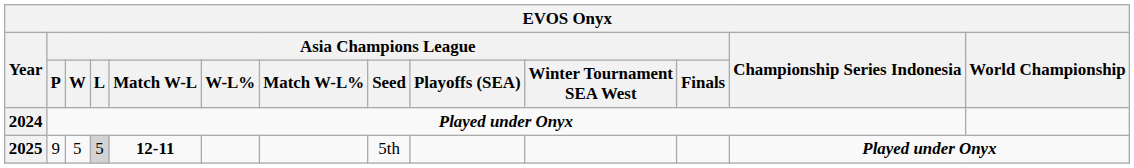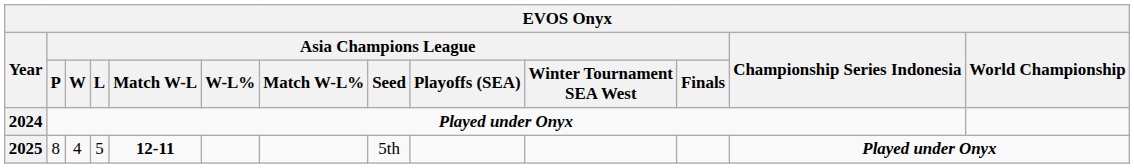2025 | Asia Champions League / P: 9 -> 8
2025 | Asia Champions League / W: 5 -> 4
2025 | Asia Champions League / L: lightgrey background -> no background
